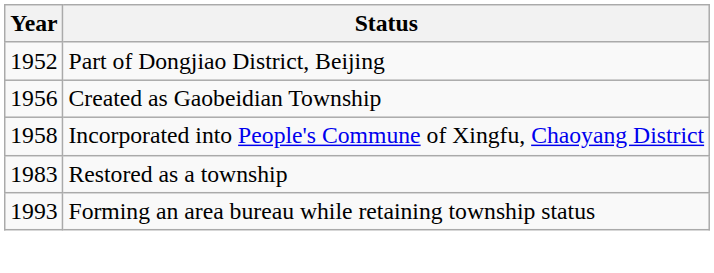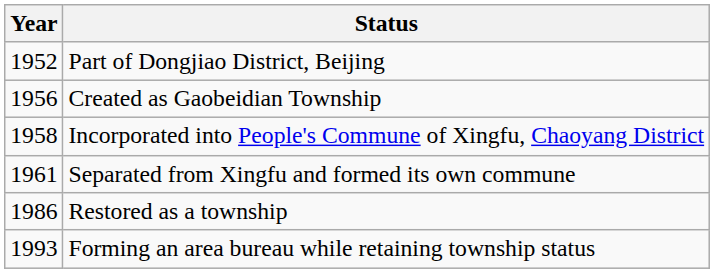+ row: 1961 | Separated from Xingfu and formed its own commune
Restored as a township | Year: 1983 -> 1986
